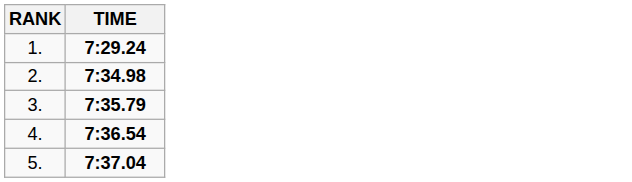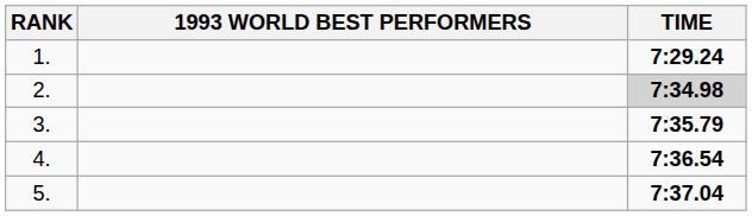+ column: 1993 WORLD BEST PERFORMERS
2. | TIME: no background -> lightgrey background
